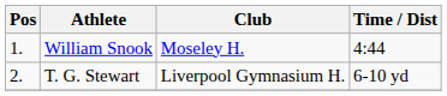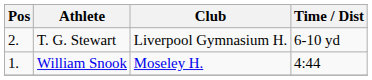rows swapped: William Snook <-> T. G. Stewart
